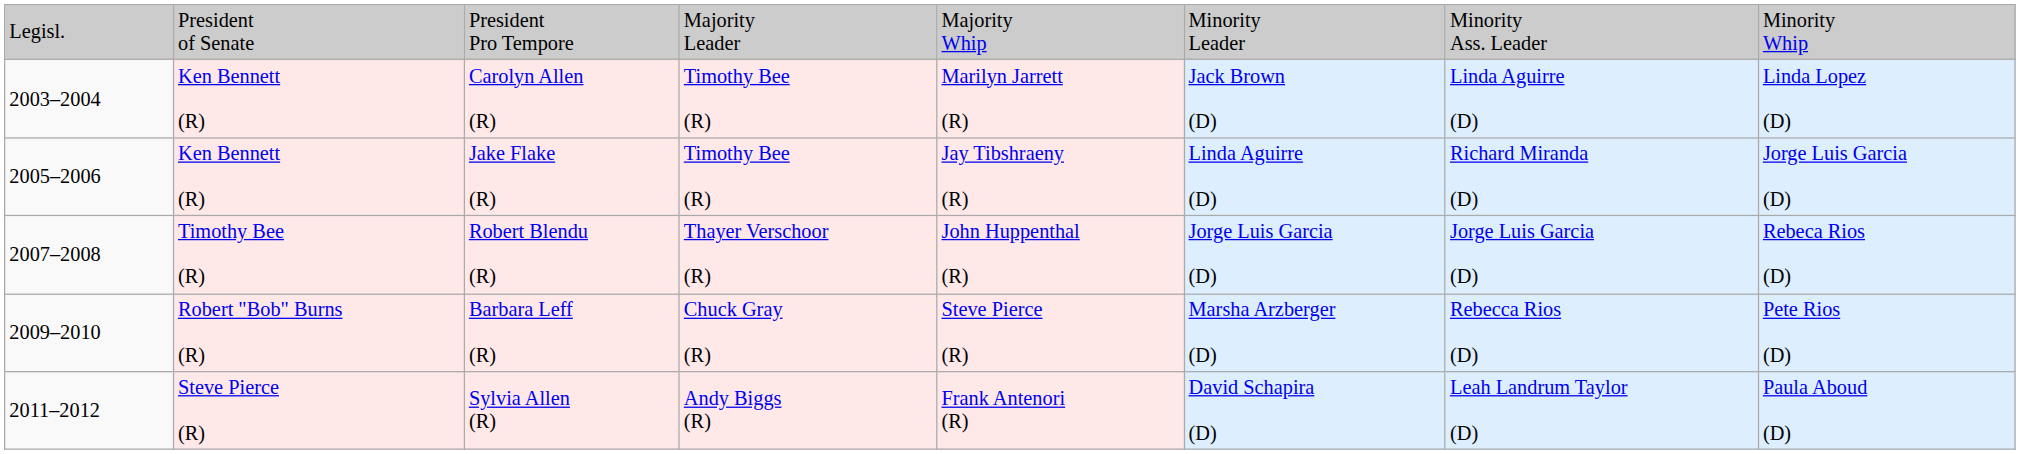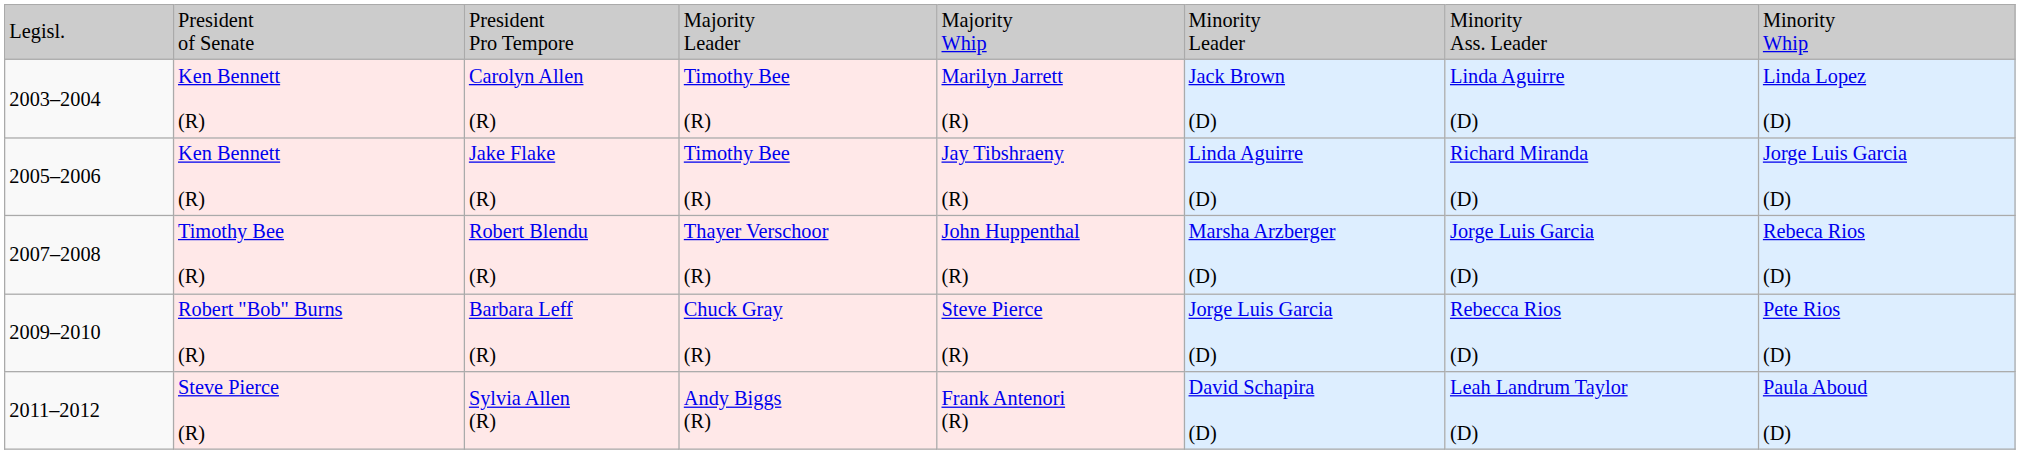Robert Blendu (R) | column 6: Jorge Luis Garcia (D) -> Marsha Arzberger (D)
Barbara Leff (R) | column 6: Marsha Arzberger (D) -> Jorge Luis Garcia (D)
